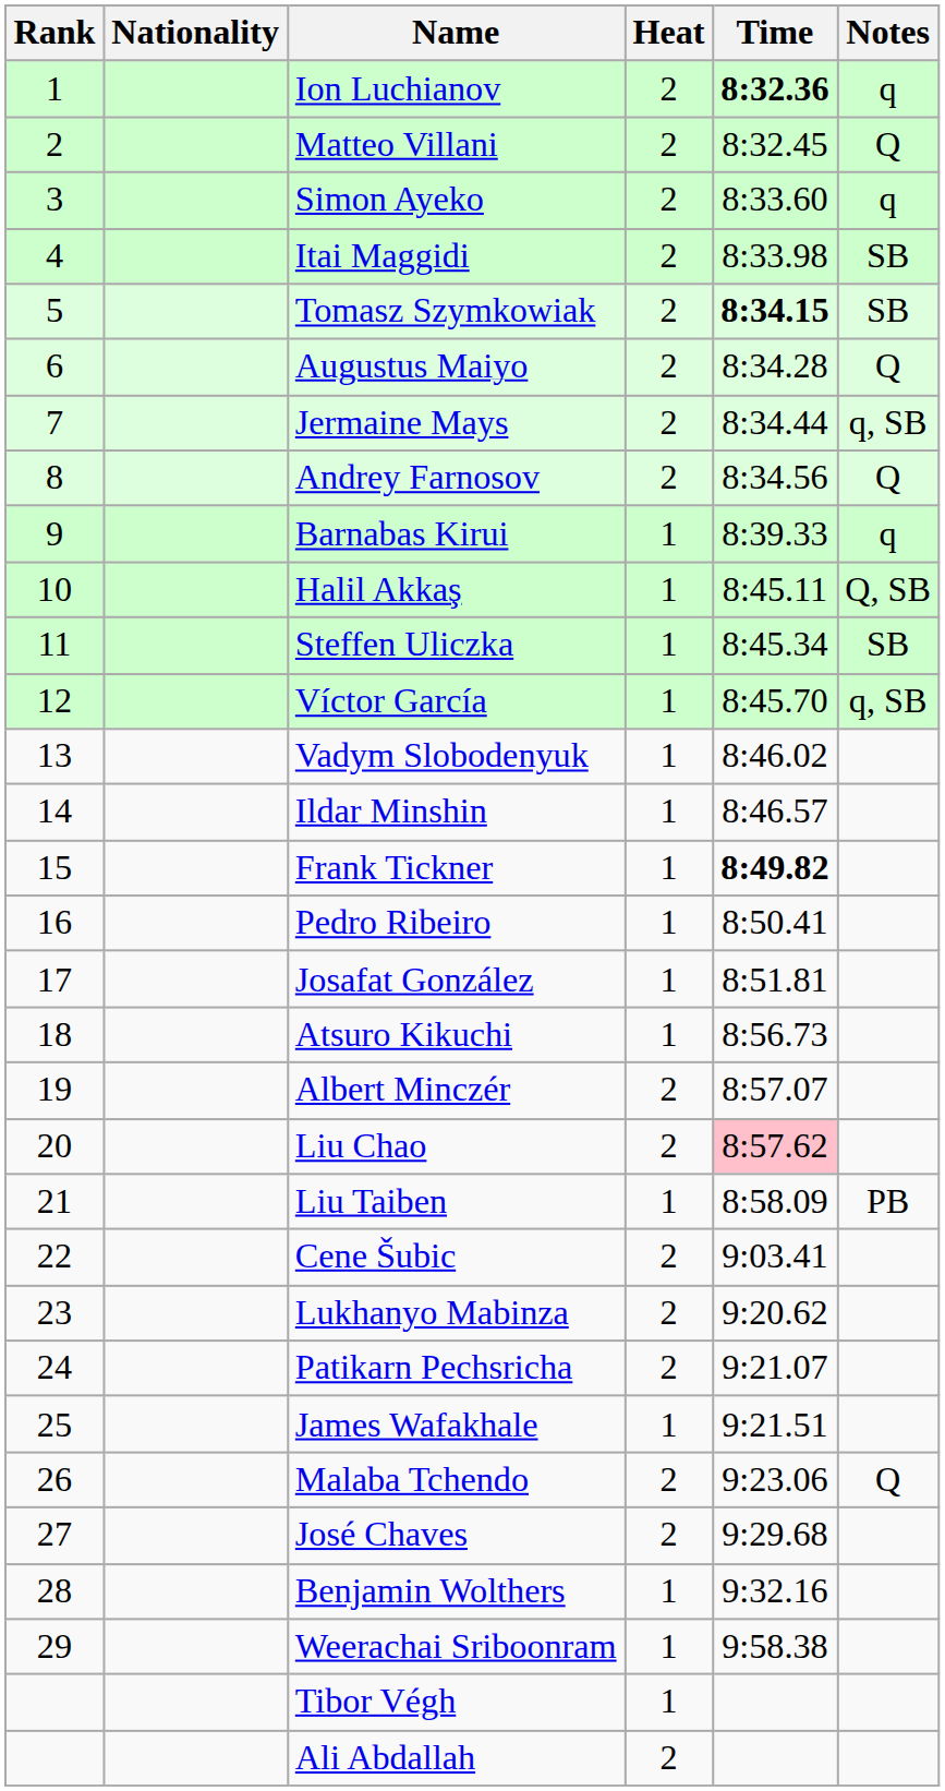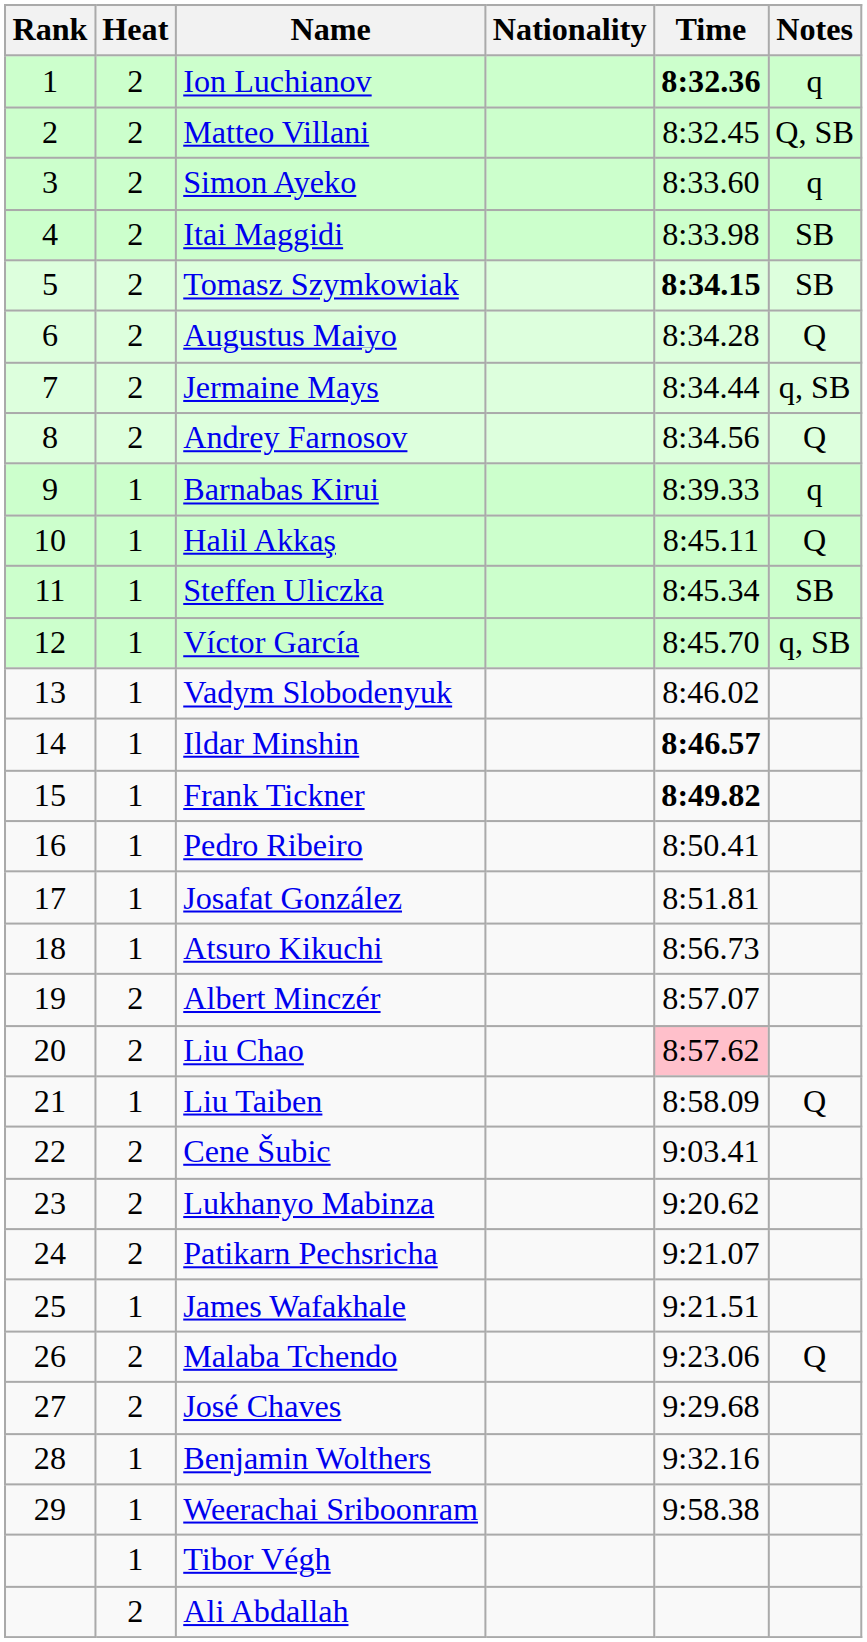columns swapped: Heat <-> Nationality
Matteo Villani | Notes: Q -> Q, SB
Halil Akkaş | Notes: Q, SB -> Q
Ildar Minshin | Time: normal -> bold
Liu Taiben | Notes: PB -> Q
